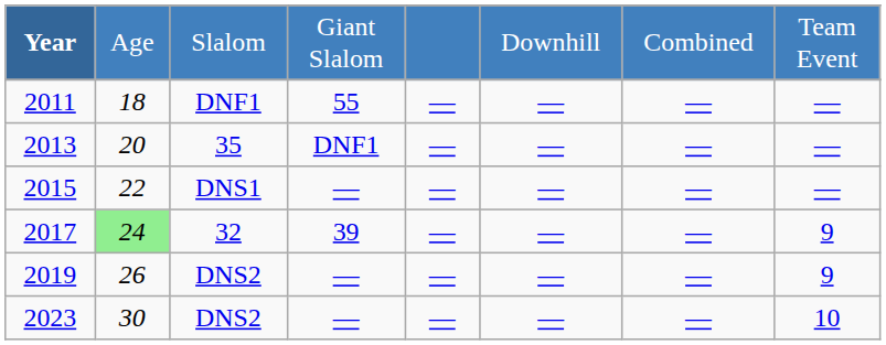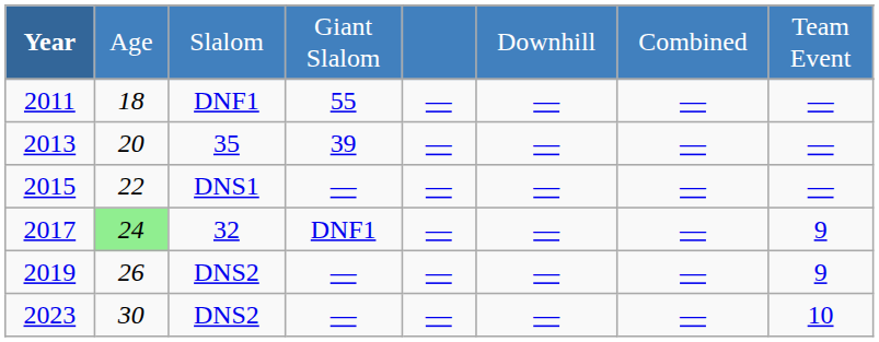2013 | column 4: DNF1 -> 39
2017 | column 4: 39 -> DNF1
